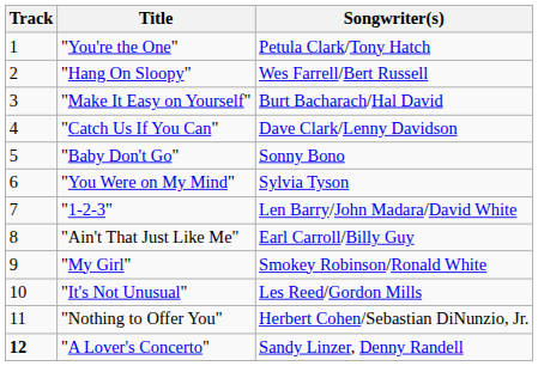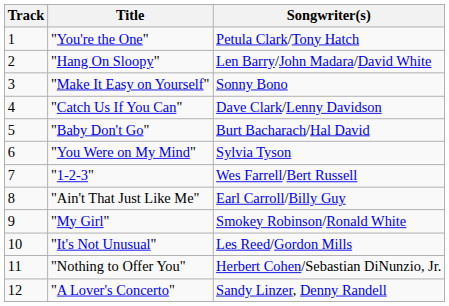"Hang On Sloopy" | Songwriter(s): Wes Farrell/Bert Russell -> Len Barry/John Madara/David White
"Make It Easy on Yourself" | Songwriter(s): Burt Bacharach/Hal David -> Sonny Bono
"Baby Don't Go" | Songwriter(s): Sonny Bono -> Burt Bacharach/Hal David
"1-2-3" | Songwriter(s): Len Barry/John Madara/David White -> Wes Farrell/Bert Russell
"A Lover's Concerto" | Track: bold -> normal
